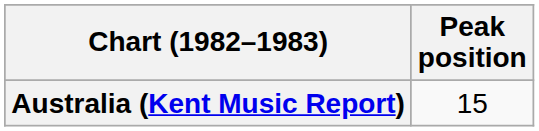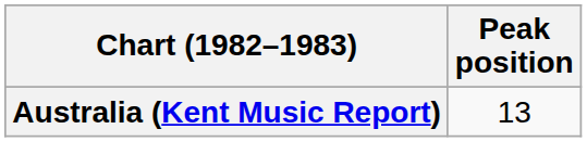Australia (Kent Music Report) | Peak position: 15 -> 13
